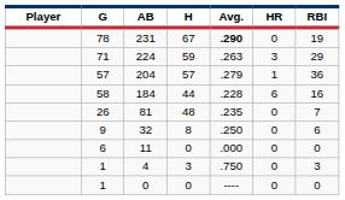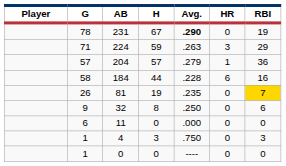81 | H: 48 -> 19
81 | RBI: no background -> gold background
